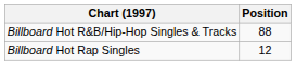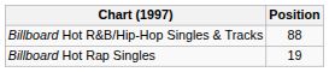Billboard Hot Rap Singles | Position: 12 -> 19
